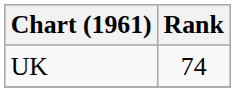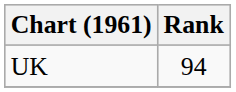UK | Rank: 74 -> 94
